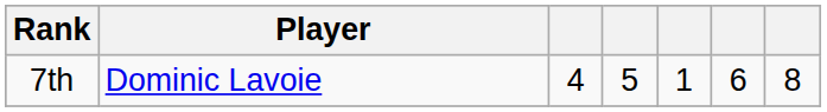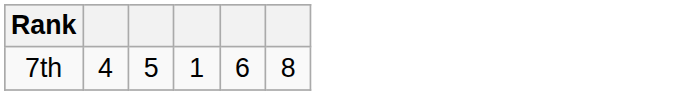- column: Player | Dominic Lavoie
